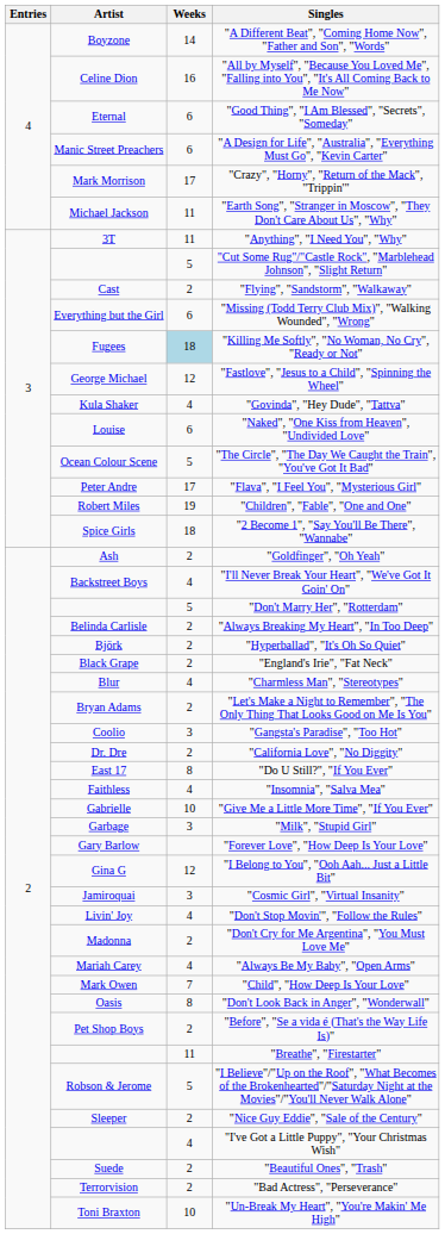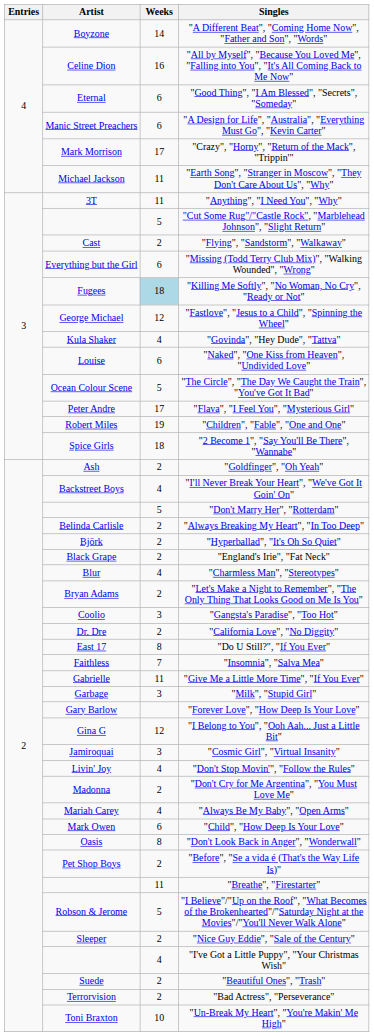"Insomnia", "Salva Mea" | Weeks: 4 -> 7
"Give Me a Little More Time", "If You Ever" | Weeks: 10 -> 11
"Child", "How Deep Is Your Love" | Weeks: 7 -> 6
